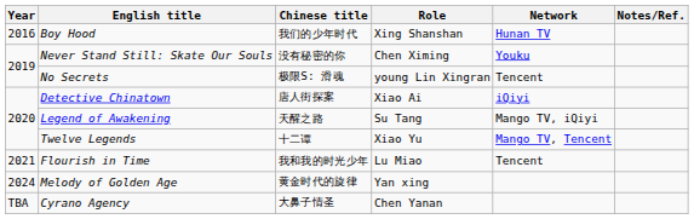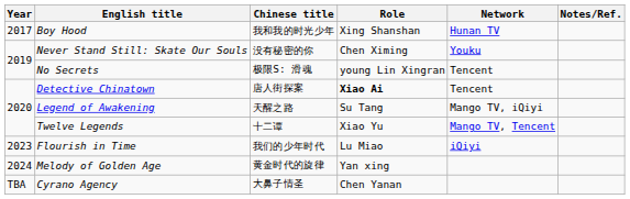Boy Hood | Year: 2016 -> 2017
Boy Hood | Chinese title: 我们的少年时代 -> 我和我的时光少年
Detective Chinatown | Role: normal -> bold
Detective Chinatown | Network: iQiyi -> Tencent
Flourish in Time | Year: 2021 -> 2023
Flourish in Time | Chinese title: 我和我的时光少年 -> 我们的少年时代
Flourish in Time | Network: Tencent -> iQiyi
